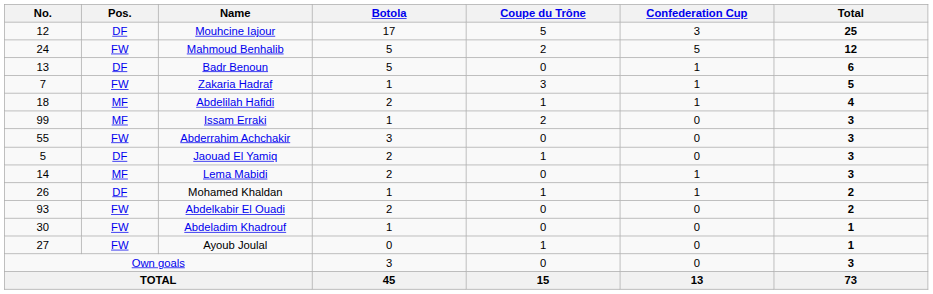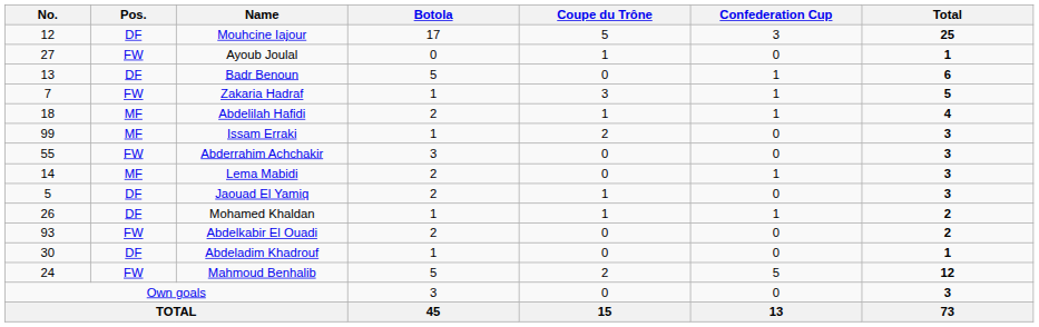rows swapped: Mahmoud Benhalib <-> Ayoub Joulal
rows swapped: Jaouad El Yamiq <-> Lema Mabidi
Abdeladim Khadrouf | Pos.: FW -> DF
